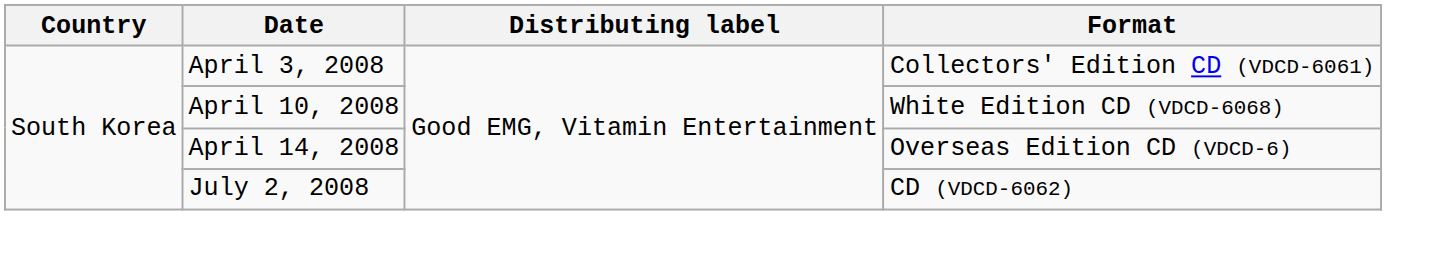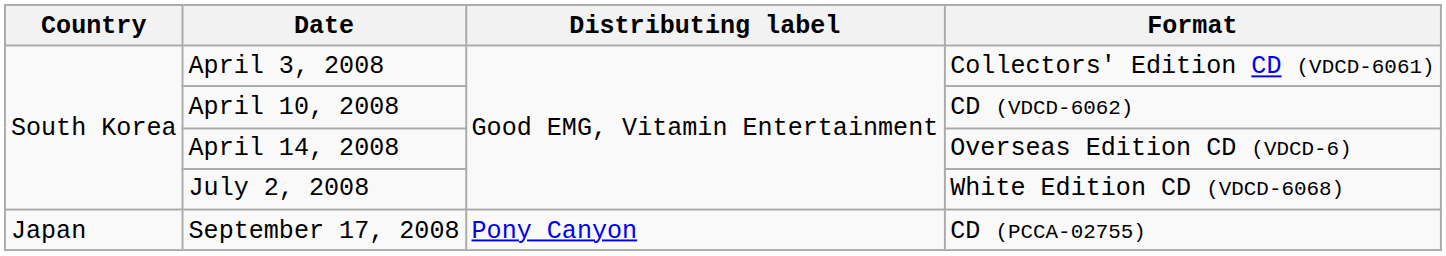April 10, 2008 | Format: White Edition CD (VDCD-6068) -> CD (VDCD-6062)
July 2, 2008 | Format: CD (VDCD-6062) -> White Edition CD (VDCD-6068)
+ row: Japan | September 17, 2008 | Pony Canyon | CD (PCCA-02755)
